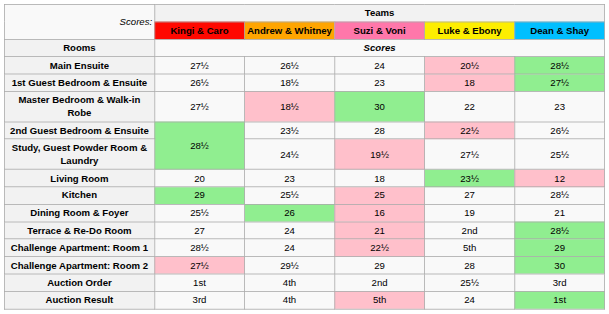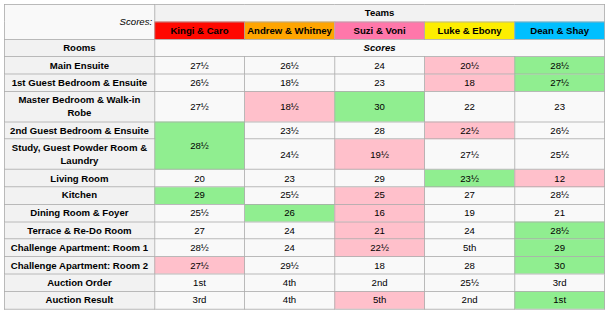Living Room | column 4: 18 -> 29
Terrace & Re-Do Room | column 5: 2nd -> 24
Challenge Apartment: Room 2 | column 4: 29 -> 18
Auction Result | column 5: 24 -> 2nd
